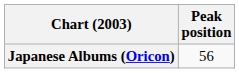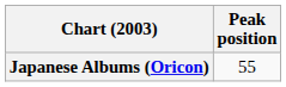Japanese Albums (Oricon) | Peak position: 56 -> 55
